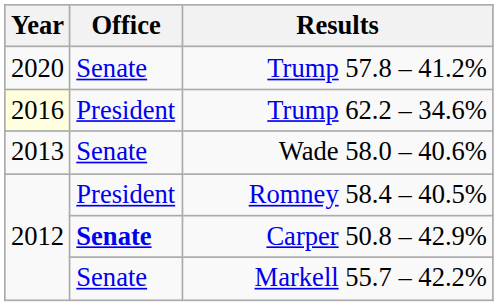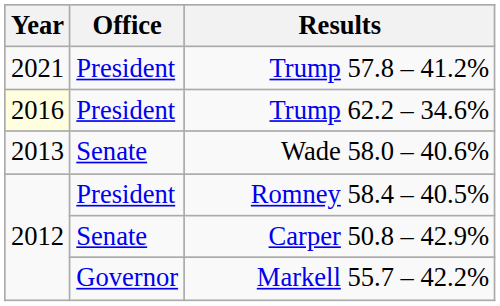Trump 57.8 – 41.2% | Year: 2020 -> 2021
Trump 57.8 – 41.2% | Office: Senate -> President
Carper 50.8 – 42.9% | Office: bold -> normal
Markell 55.7 – 42.2% | Office: Senate -> Governor
